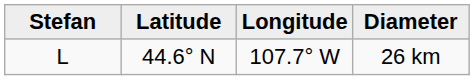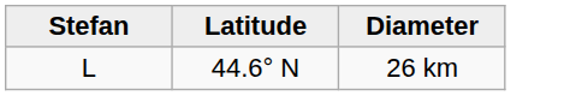- column: Longitude | 107.7° W
